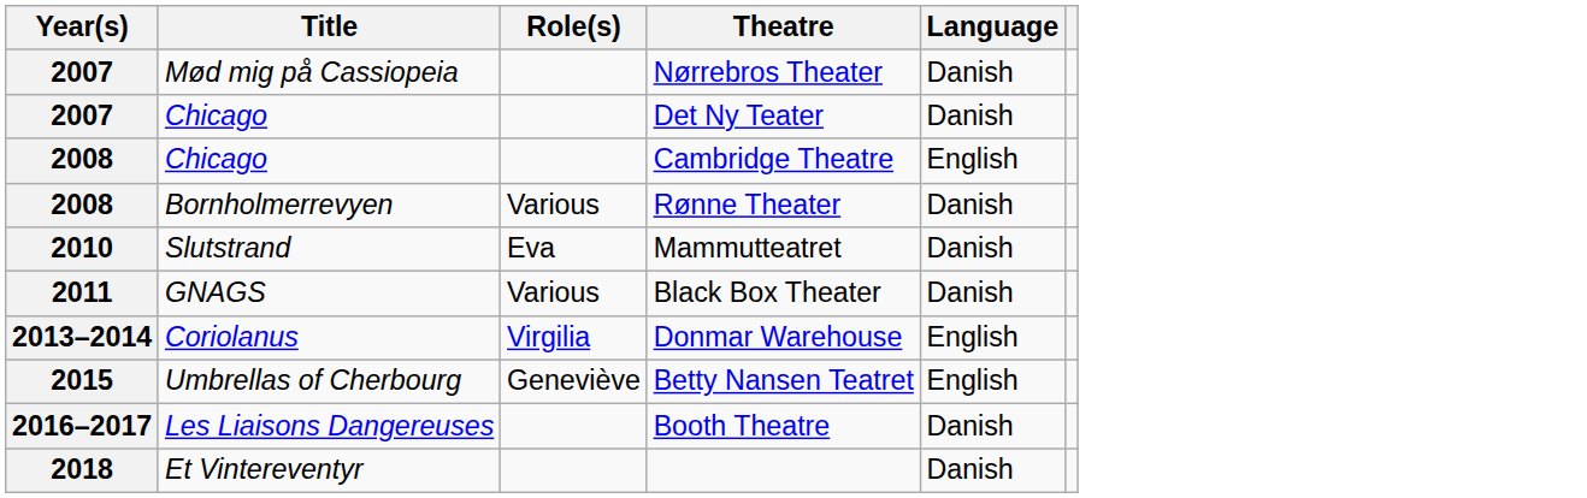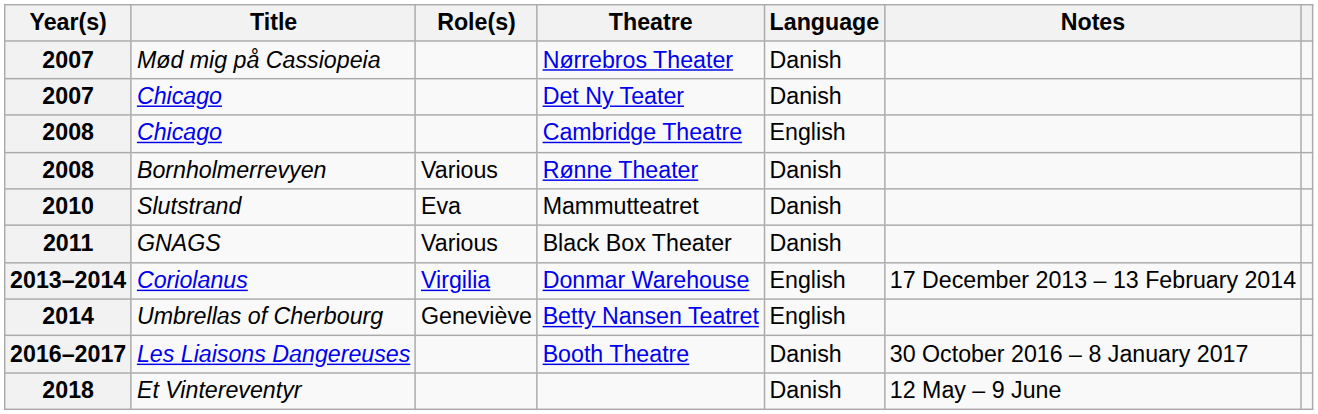+ column: Notes | 17 December 2013 – 13 February 2014 | 30 October 2016 – 8 January 2017 | 12 May – 9 June
Betty Nansen Teatret | Year(s): 2015 -> 2014
